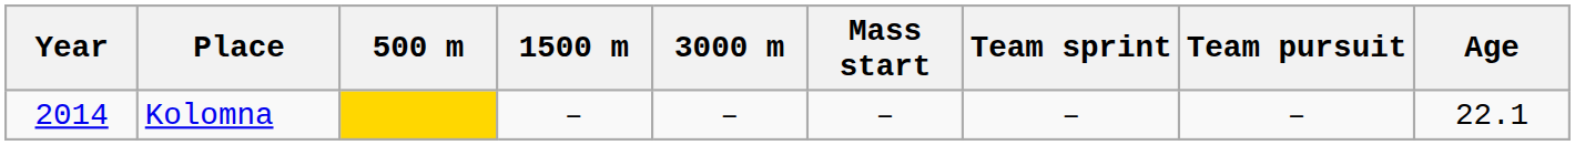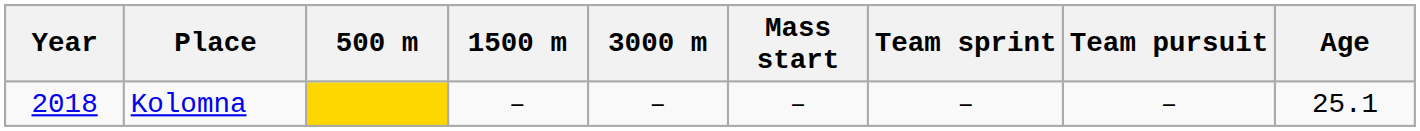Kolomna | Year: 2014 -> 2018
Kolomna | Age: 22.1 -> 25.1
